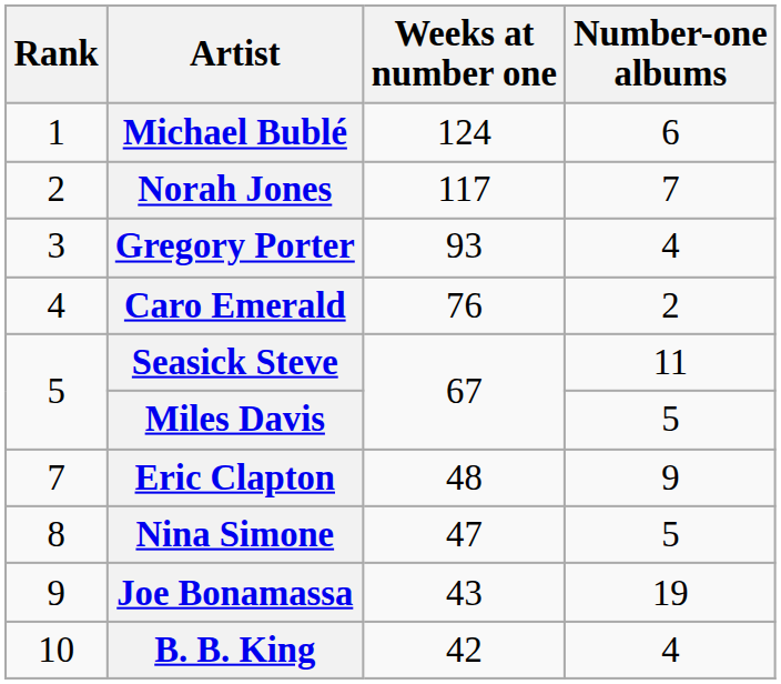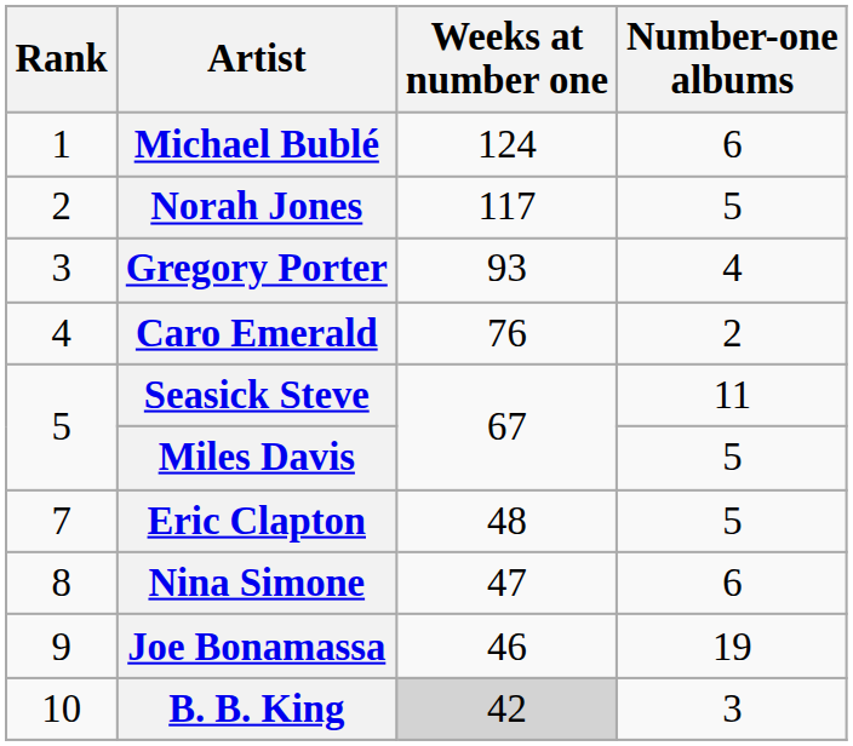Norah Jones | Number-one albums: 7 -> 5
Eric Clapton | Number-one albums: 9 -> 5
Nina Simone | Number-one albums: 5 -> 6
Joe Bonamassa | Weeks at number one: 43 -> 46
B. B. King | Weeks at number one: no background -> lightgrey background
B. B. King | Number-one albums: 4 -> 3
